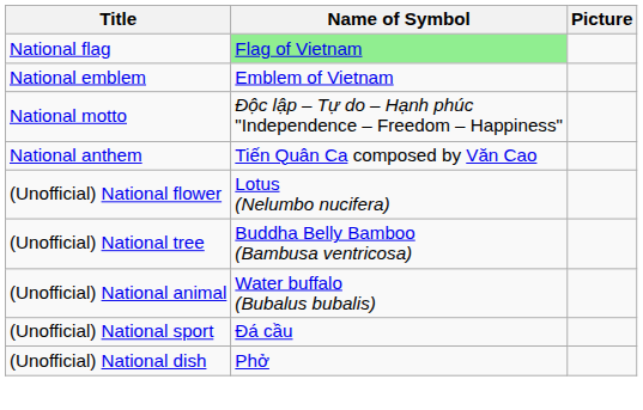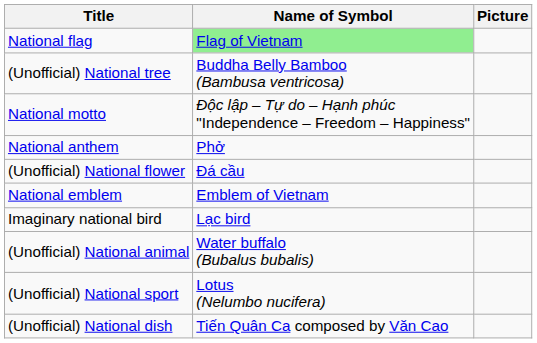rows swapped: National emblem <-> (Unofficial) National tree
National anthem | Name of Symbol: Tiến Quân Ca composed by Văn Cao -> Phở
(Unofficial) National flower | Name of Symbol: Lotus (Nelumbo nucifera) -> Đá cầu
+ row: Imaginary national bird | Lạc bird
(Unofficial) National sport | Name of Symbol: Đá cầu -> Lotus (Nelumbo nucifera)
(Unofficial) National dish | Name of Symbol: Phở -> Tiến Quân Ca composed by Văn Cao
